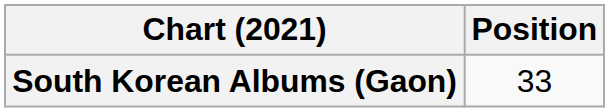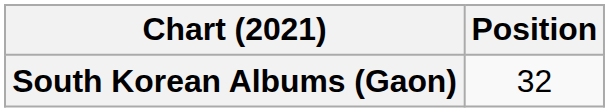South Korean Albums (Gaon) | Position: 33 -> 32
